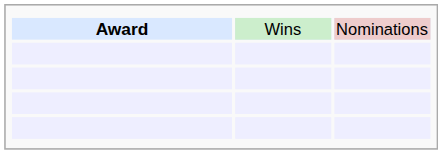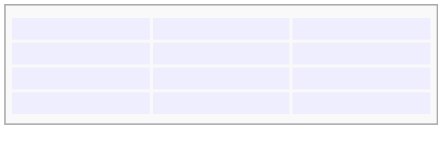- row: Award | Wins | Nominations
